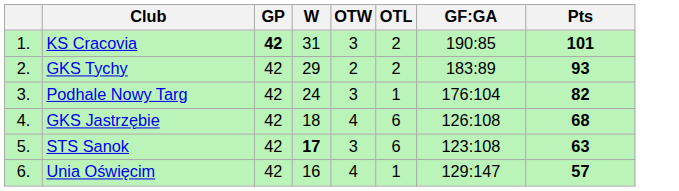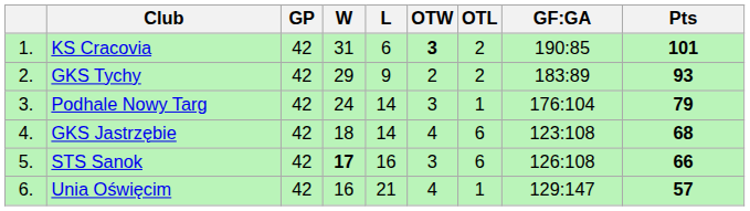+ column: L | 6 | 9 | 14 | 14 | 16 | 21
KS Cracovia | GP: bold -> normal
KS Cracovia | OTW: normal -> bold
Podhale Nowy Targ | Pts: 82 -> 79
GKS Jastrzębie | GF:GA: 126:108 -> 123:108
STS Sanok | GF:GA: 123:108 -> 126:108
STS Sanok | Pts: 63 -> 66
